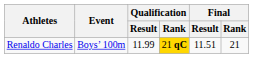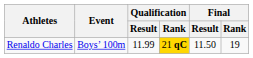Renaldo Charles | Final / Result: 11.51 -> 11.50
Renaldo Charles | Final / Rank: 21 -> 19
